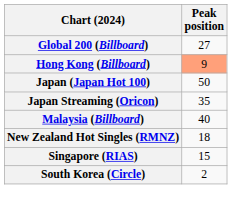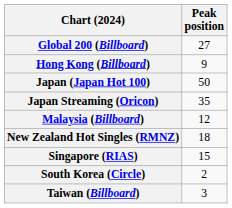Hong Kong (Billboard) | Peak position: lightsalmon background -> no background
Malaysia (Billboard) | Peak position: 40 -> 12
+ row: Taiwan (Billboard) | 3
